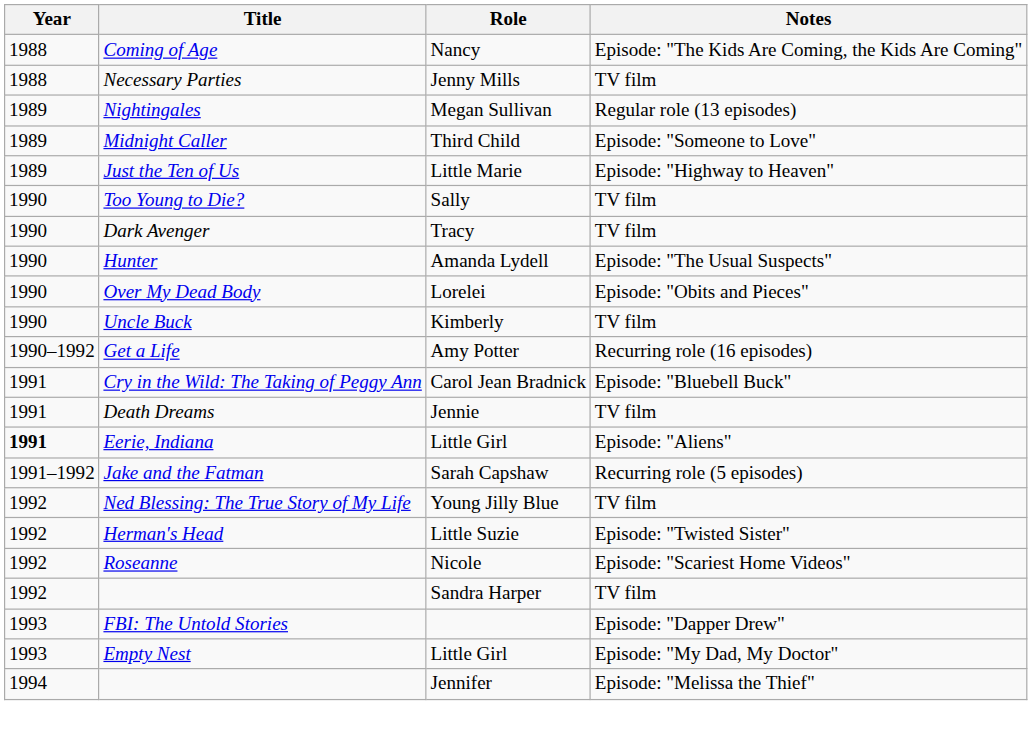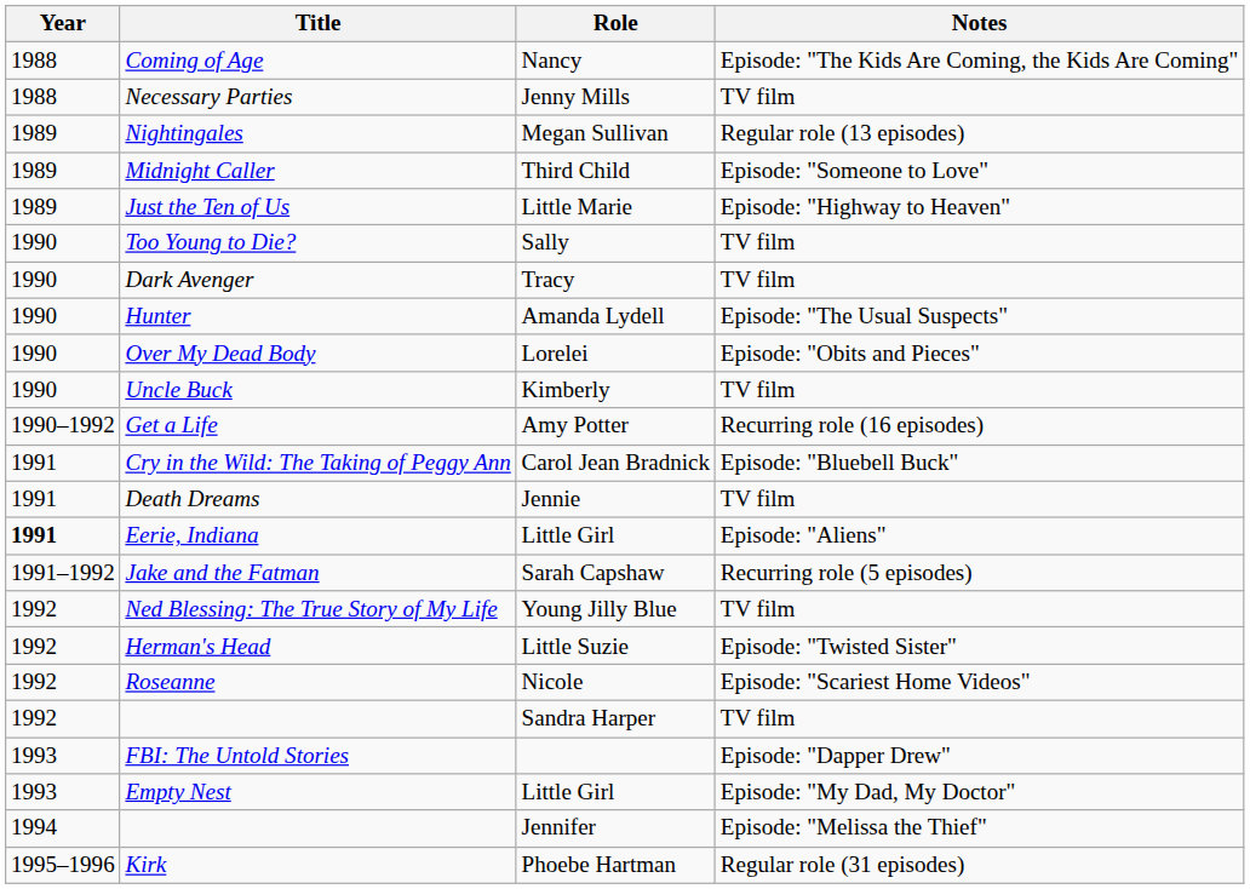+ row: 1995–1996 | Kirk | Phoebe Hartman | Regular role (31 episodes)
